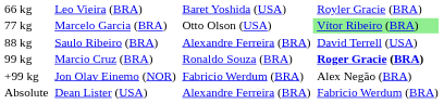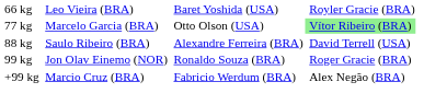99 kg | column 2: Marcio Cruz (BRA) -> Jon Olav Einemo (NOR)
99 kg | column 4: bold -> normal
+99 kg | column 2: Jon Olav Einemo (NOR) -> Marcio Cruz (BRA)
- row: Absolute | Dean Lister (USA) | Alexandre Ferreira (BRA) | Fabricio Werdum (BRA)
